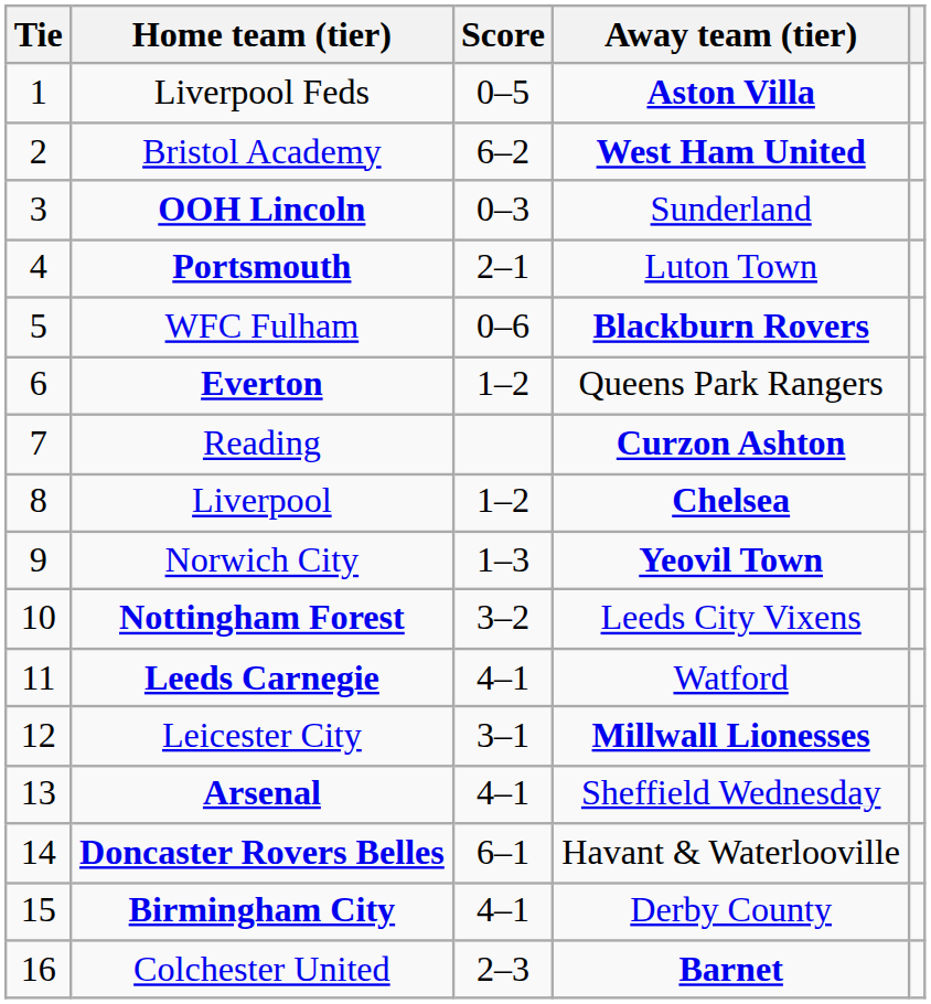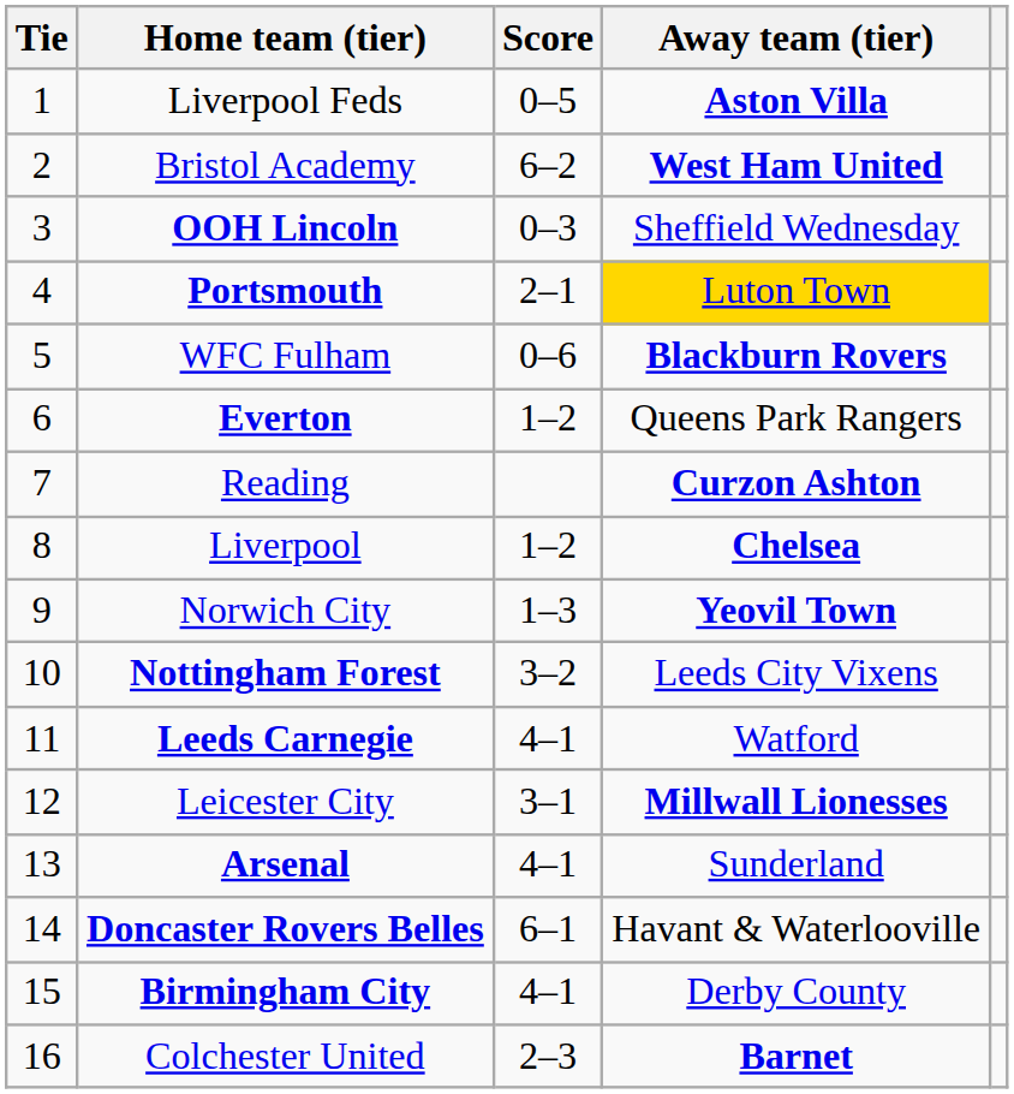OOH Lincoln | Away team (tier): Sunderland -> Sheffield Wednesday
Portsmouth | Away team (tier): no background -> gold background
Arsenal | Away team (tier): Sheffield Wednesday -> Sunderland
